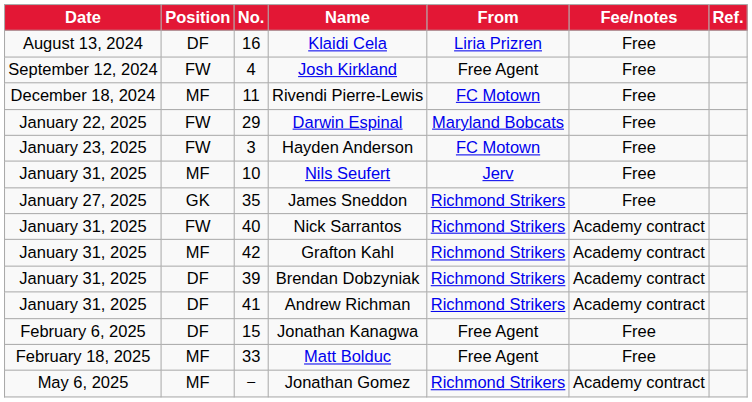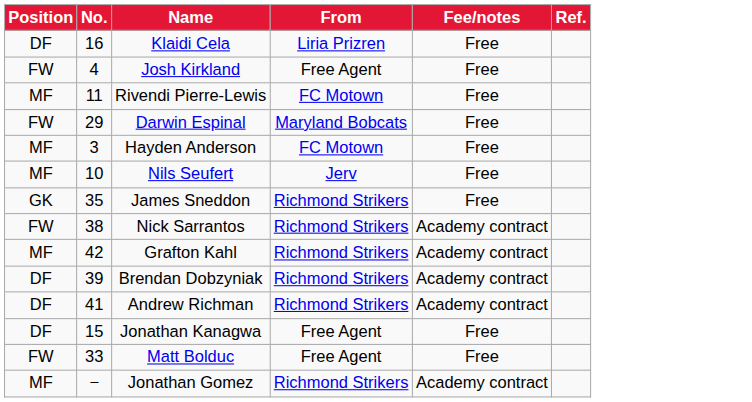- column: Date | August 13, 2024 | September 12, 2024 | December 18, 2024 | January 22, 2025 | January 23, 2025 | January 31, 2025 | January 27, 2025 | January 31, 2025 | January 31, 2025 | January 31, 2025 | January 31, 2025 | February 6, 2025 | February 18, 2025 | May 6, 2025
Hayden Anderson | Position: FW -> MF
Nick Sarrantos | No.: 40 -> 38
Matt Bolduc | Position: MF -> FW
